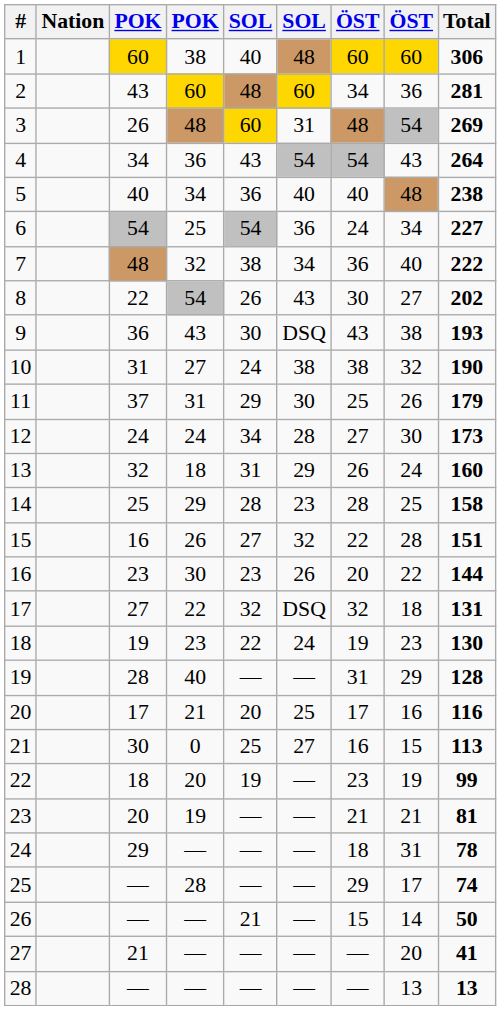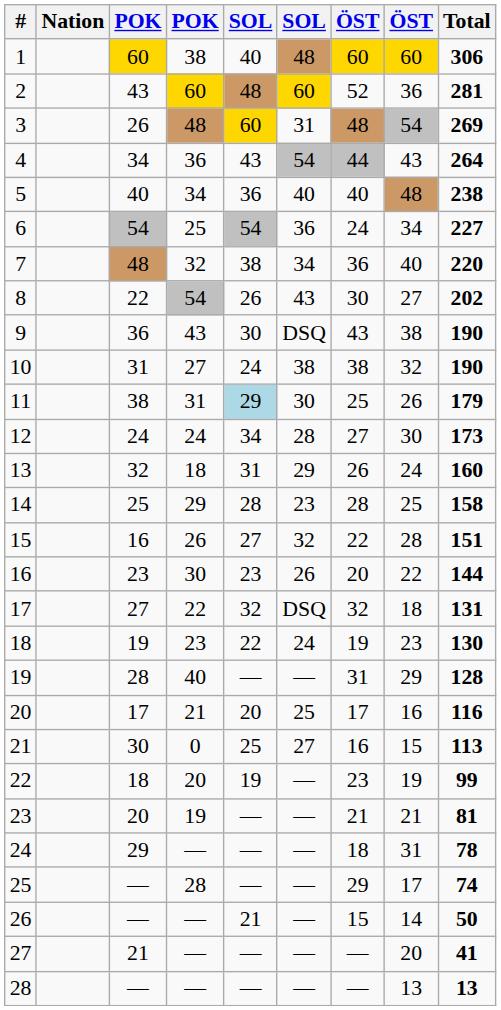2 | column 7: 34 -> 52
4 | column 7: 54 -> 44
7 | Total: 222 -> 220
9 | Total: 193 -> 190
11 | column 3: 37 -> 38
11 | column 5: no background -> lightblue background
